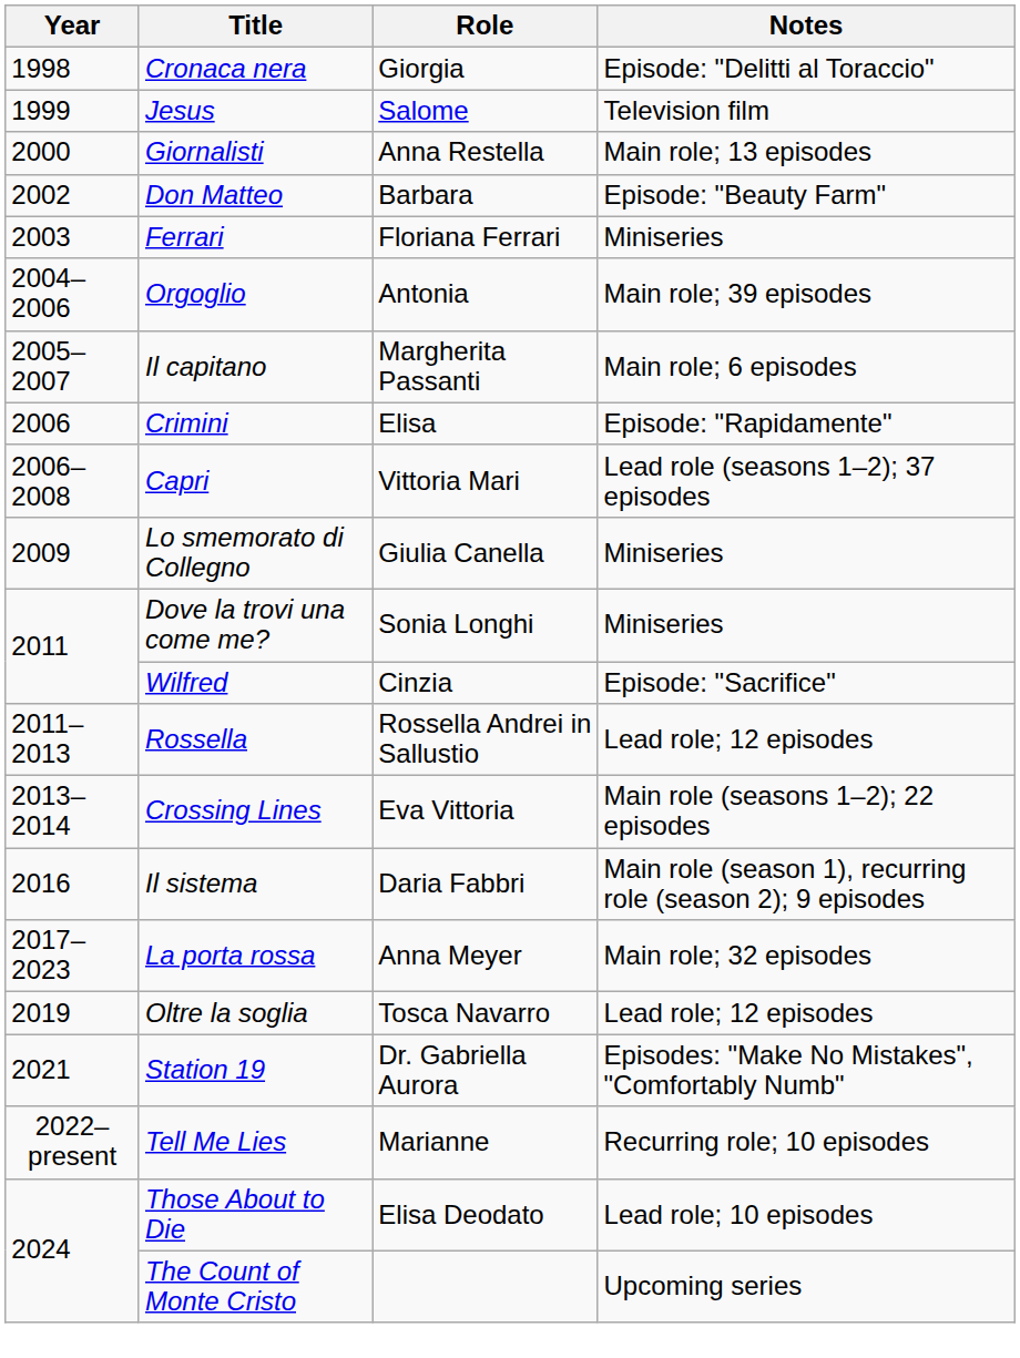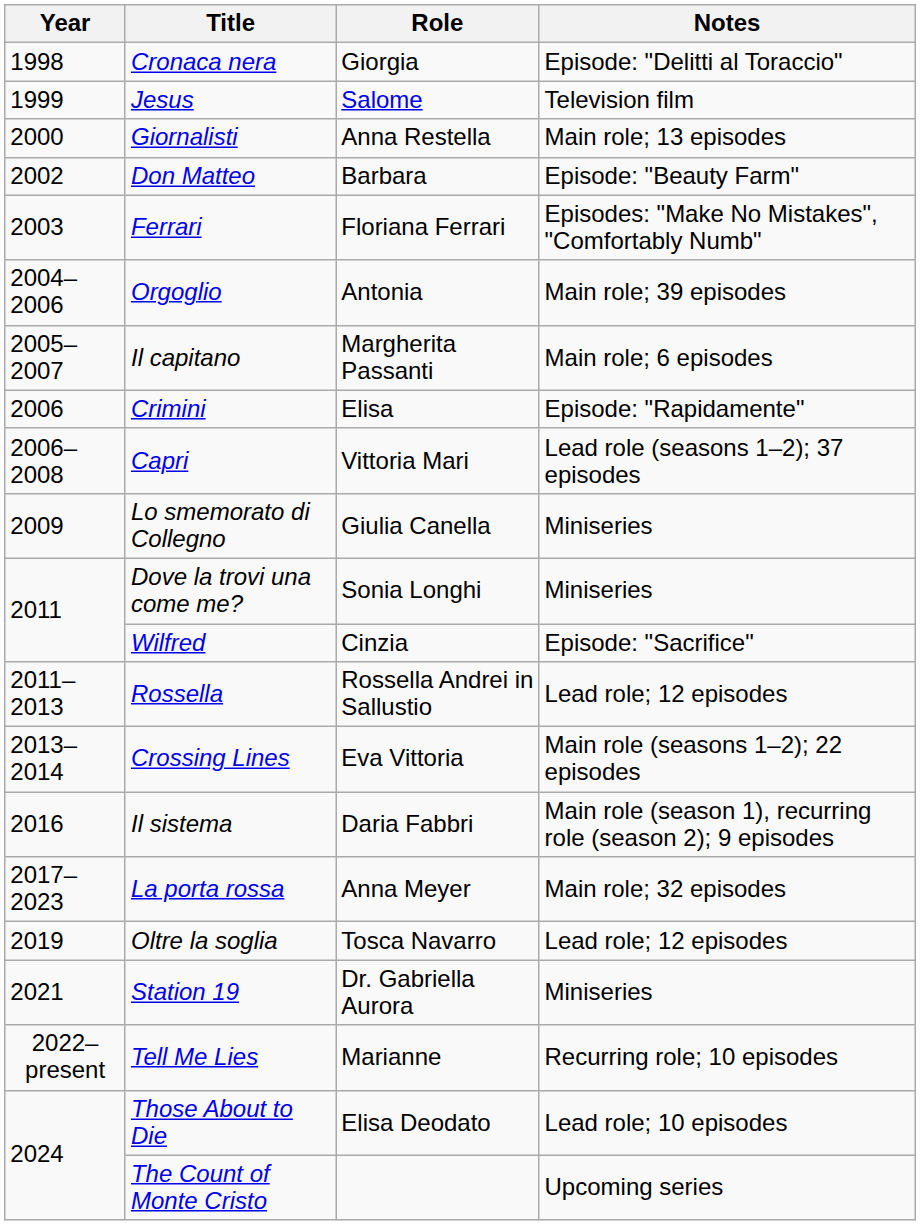Ferrari | Notes: Miniseries -> Episodes: "Make No Mistakes", "Comfortably Numb"
Station 19 | Notes: Episodes: "Make No Mistakes", "Comfortably Numb" -> Miniseries
